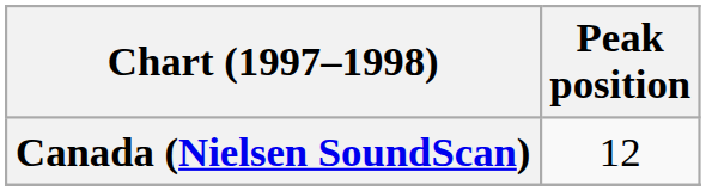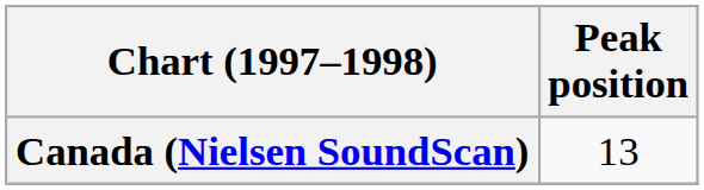Canada (Nielsen SoundScan) | Peak position: 12 -> 13
